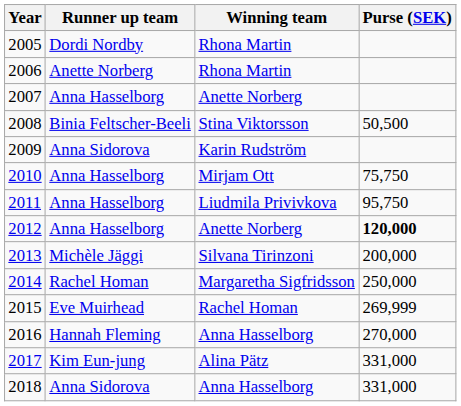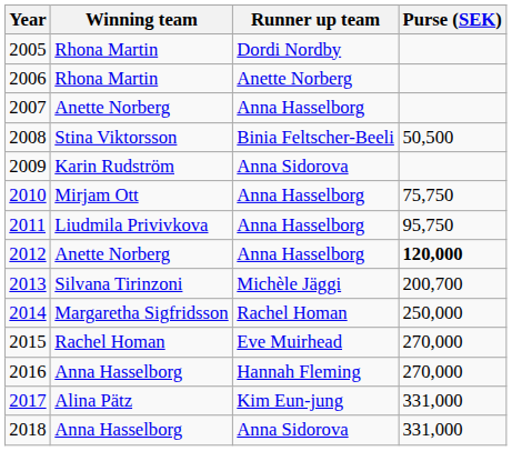columns swapped: Winning team <-> Runner up team
2013 | Purse (SEK): 200,000 -> 200,700
2015 | Purse (SEK): 269,999 -> 270,000
